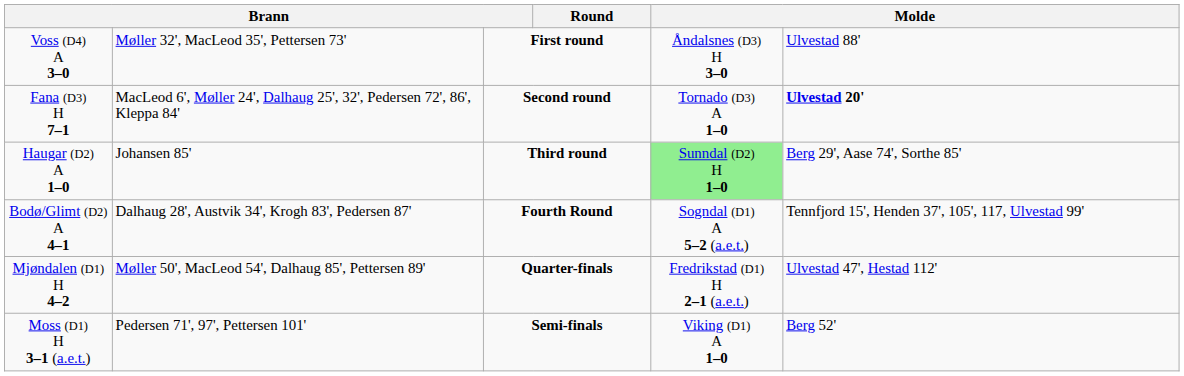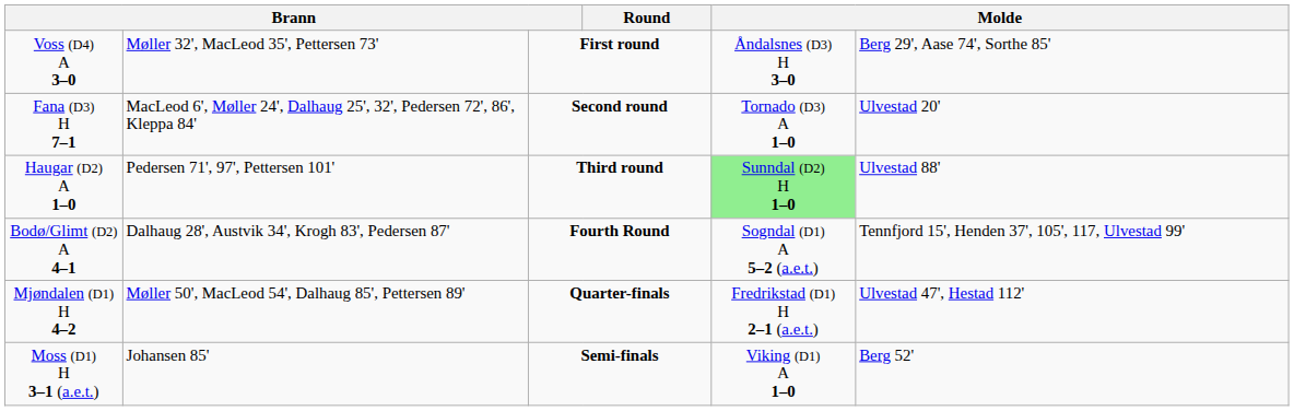Voss (D4) A 3–0 | column 6: Ulvestad 88' -> Berg 29', Aase 74', Sorthe 85'
Fana (D3) H 7–1 | column 6: bold -> normal
Haugar (D2) A 1–0 | column 2: Johansen 85' -> Pedersen 71', 97', Pettersen 101'
Haugar (D2) A 1–0 | column 6: Berg 29', Aase 74', Sorthe 85' -> Ulvestad 88'
Moss (D1) H 3–1 (a.e.t.) | column 2: Pedersen 71', 97', Pettersen 101' -> Johansen 85'
